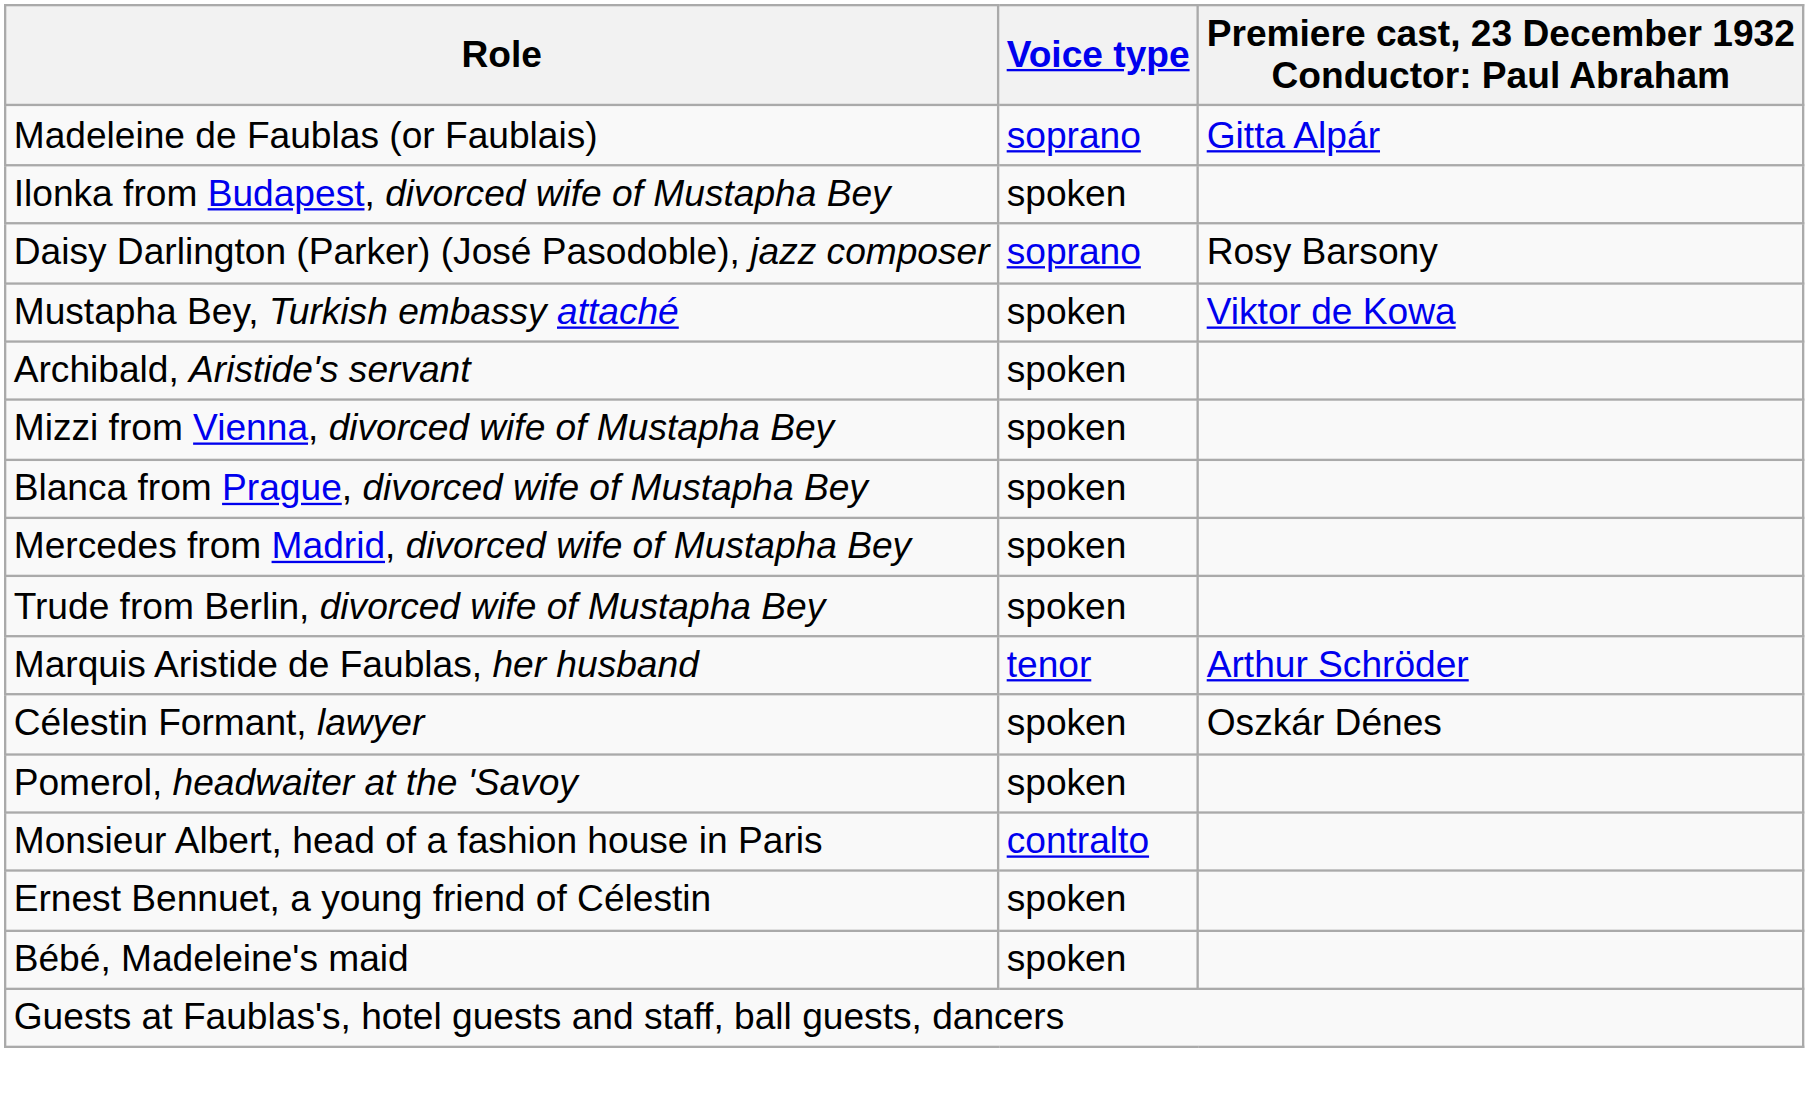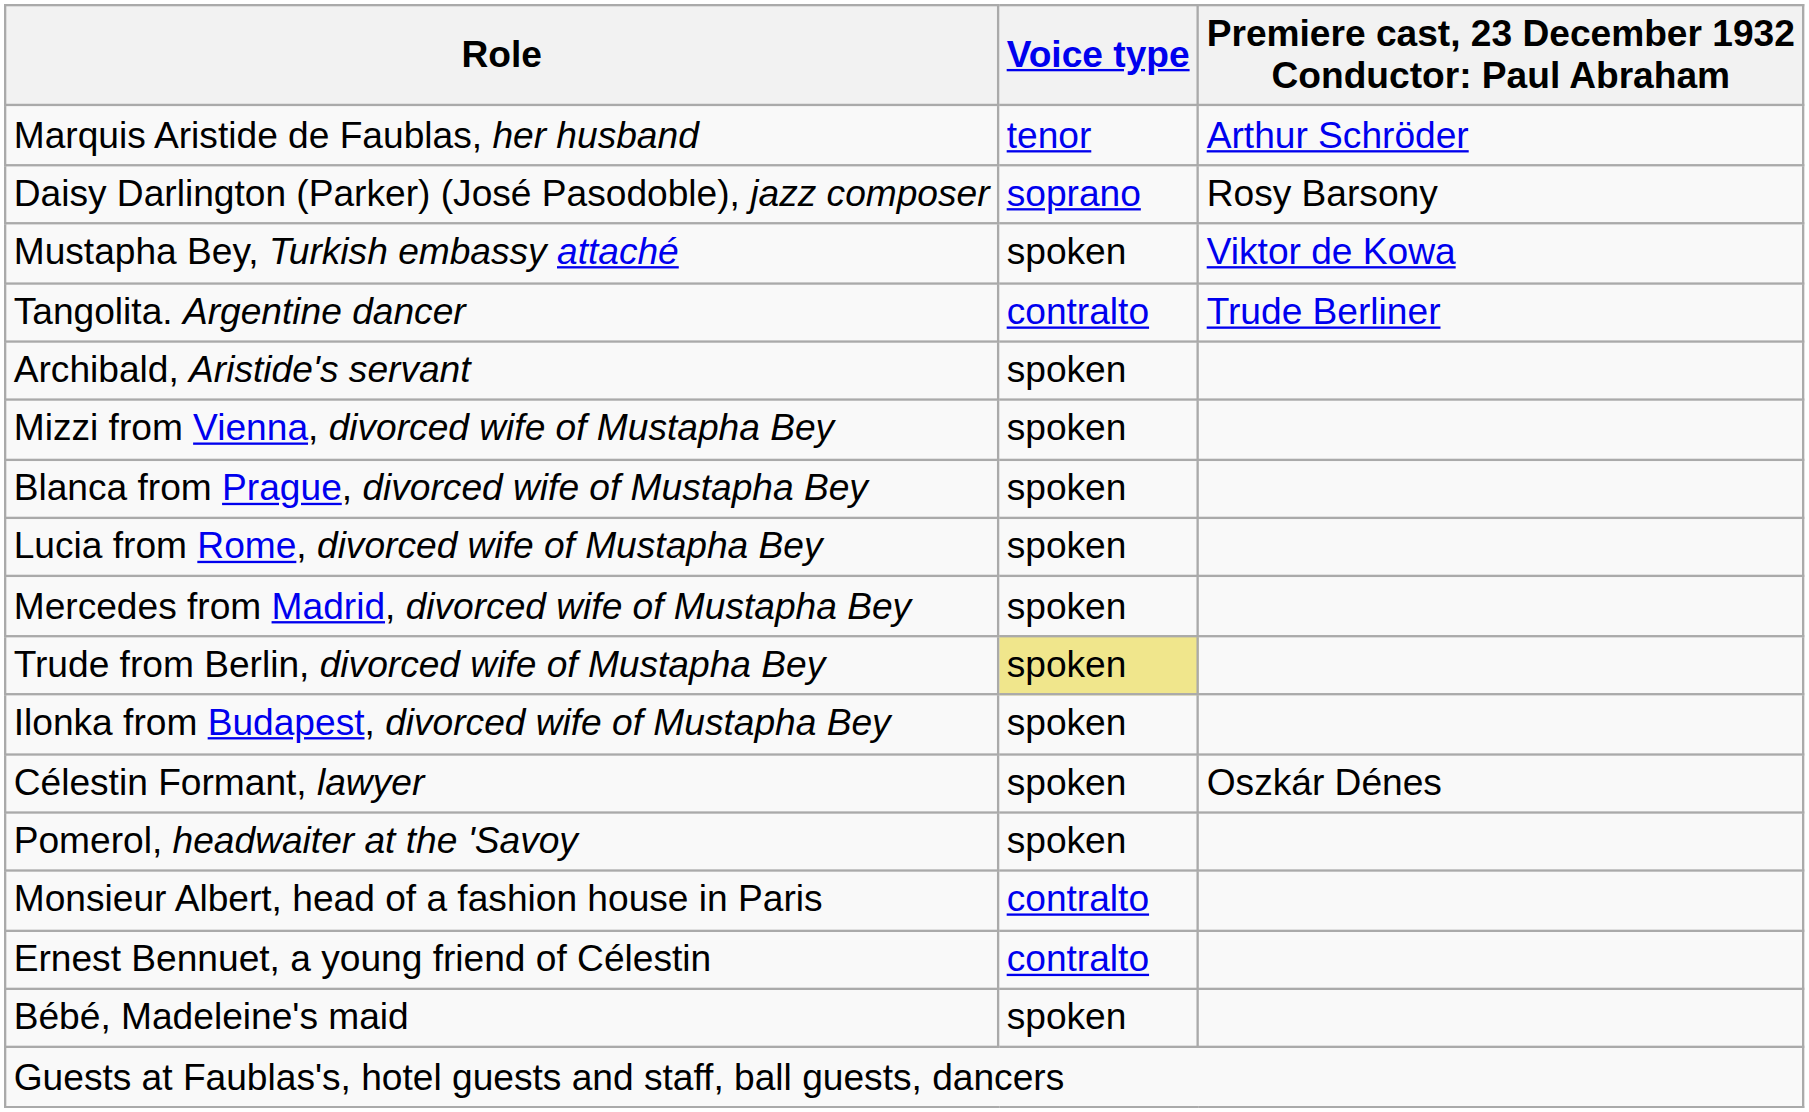- row: Madeleine de Faublas (or Faublais) | soprano | Gitta Alpár
rows swapped: Marquis Aristide de Faublas, her husband <-> Ilonka from Budapest, divorced wife of Mustapha Bey
+ row: Tangolita. Argentine dancer | contralto | Trude Berliner
+ row: Lucia from Rome, divorced wife of Mustapha Bey | spoken
Trude from Berlin, divorced wife of Mustapha Bey | Voice type: no background -> khaki background
Ernest Bennuet, a young friend of Célestin | Voice type: spoken -> contralto
